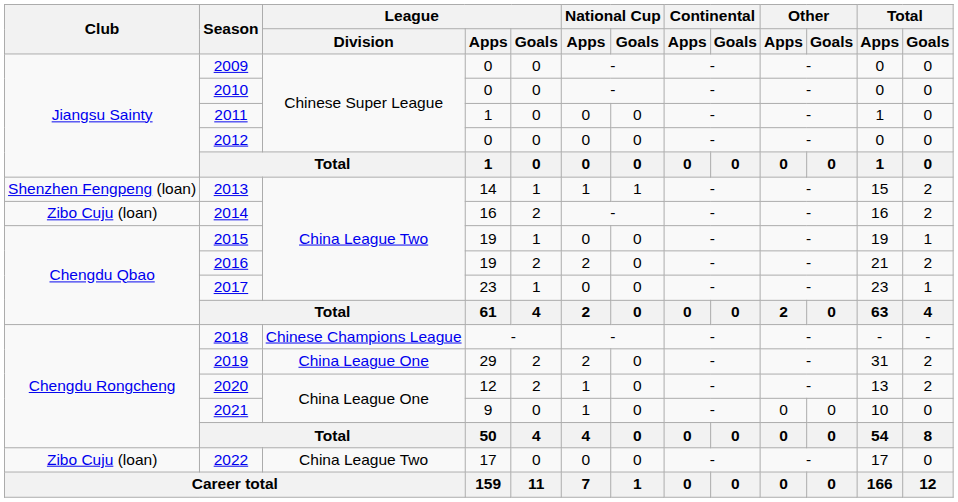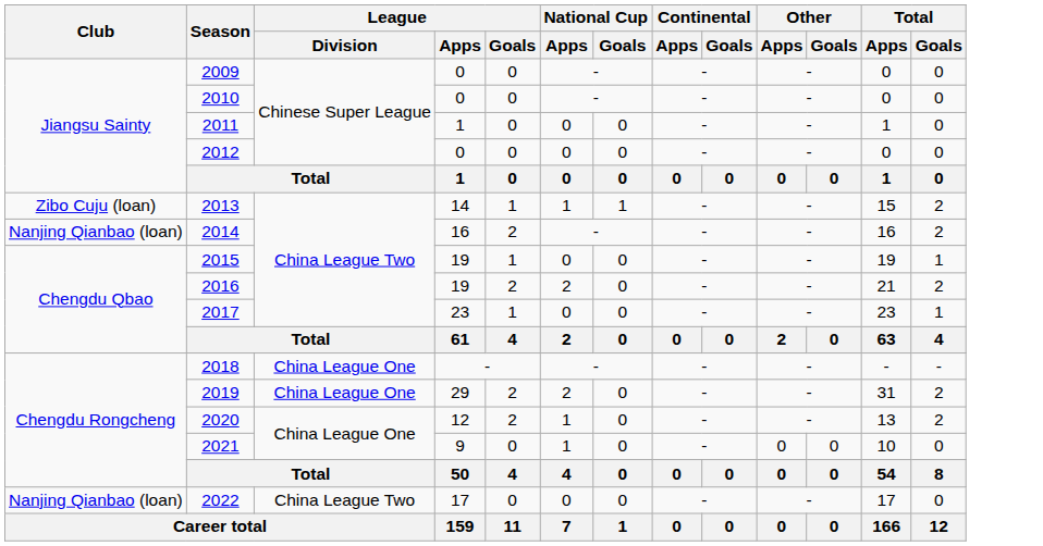2013 | Club: Shenzhen Fengpeng (loan) -> Zibo Cuju (loan)
2014 | Club: Zibo Cuju (loan) -> Nanjing Qianbao (loan)
2018 | League / Division: Chinese Champions League -> China League One
2022 | Club: Zibo Cuju (loan) -> Nanjing Qianbao (loan)
